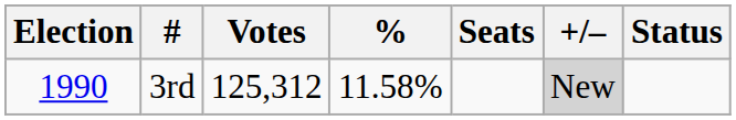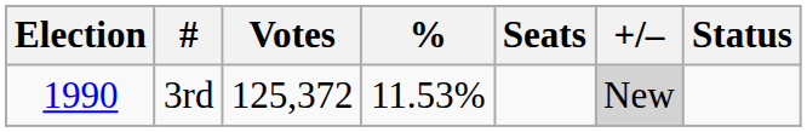3rd | Votes: 125,312 -> 125,372
3rd | %: 11.58% -> 11.53%
